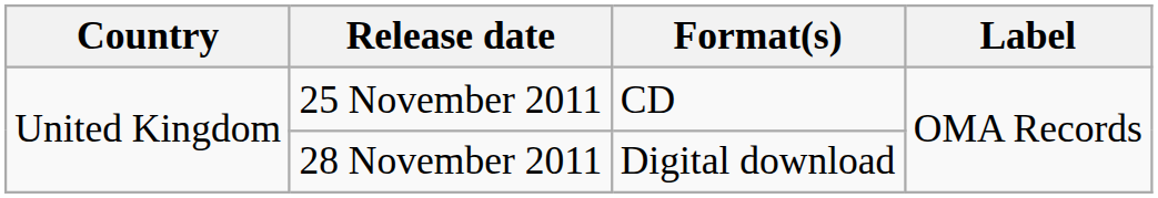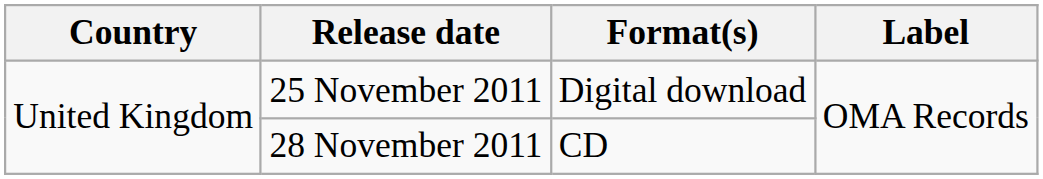25 November 2011 | Format(s): CD -> Digital download
28 November 2011 | Format(s): Digital download -> CD
